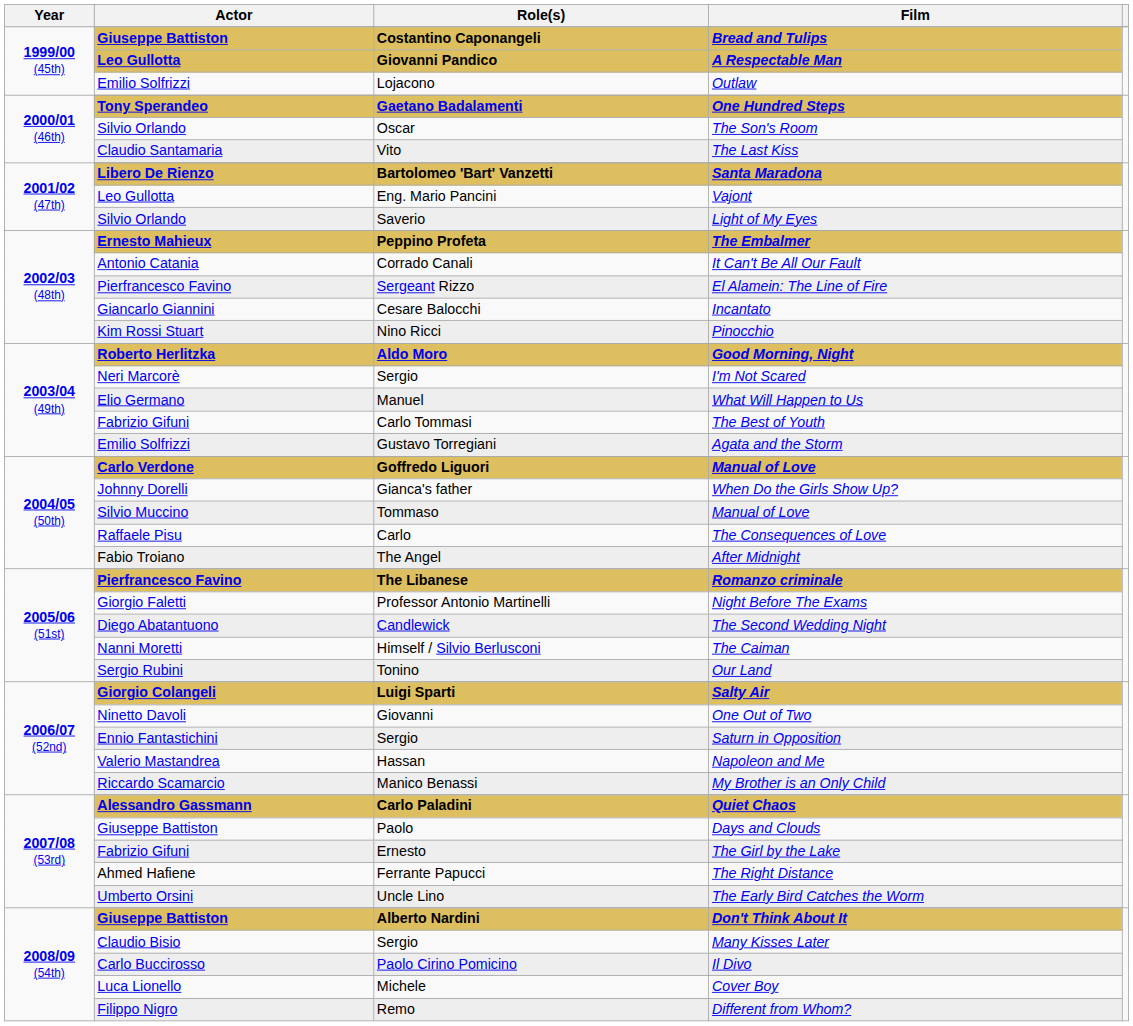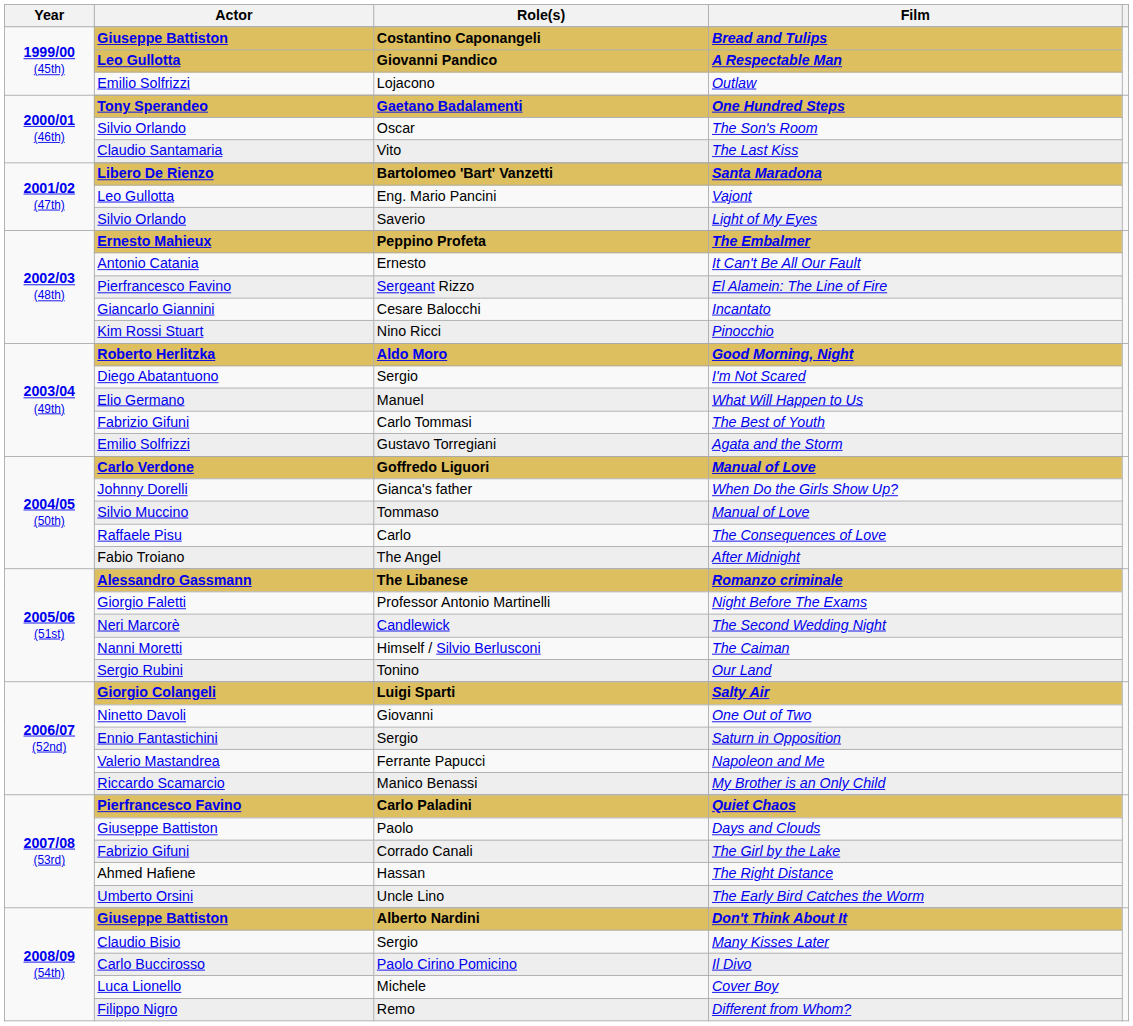It Can't Be All Our Fault | Role(s): Corrado Canali -> Ernesto
I'm Not Scared | Actor: Neri Marcorè -> Diego Abatantuono
Romanzo criminale | Actor: Pierfrancesco Favino -> Alessandro Gassmann
The Second Wedding Night | Actor: Diego Abatantuono -> Neri Marcorè
Napoleon and Me | Role(s): Hassan -> Ferrante Papucci
Quiet Chaos | Actor: Alessandro Gassmann -> Pierfrancesco Favino
The Girl by the Lake | Role(s): Ernesto -> Corrado Canali
The Right Distance | Role(s): Ferrante Papucci -> Hassan
